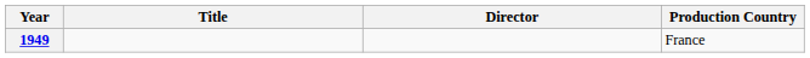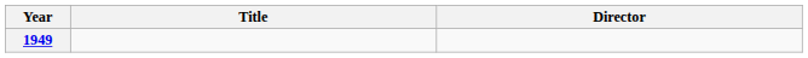- column: Production Country | France
